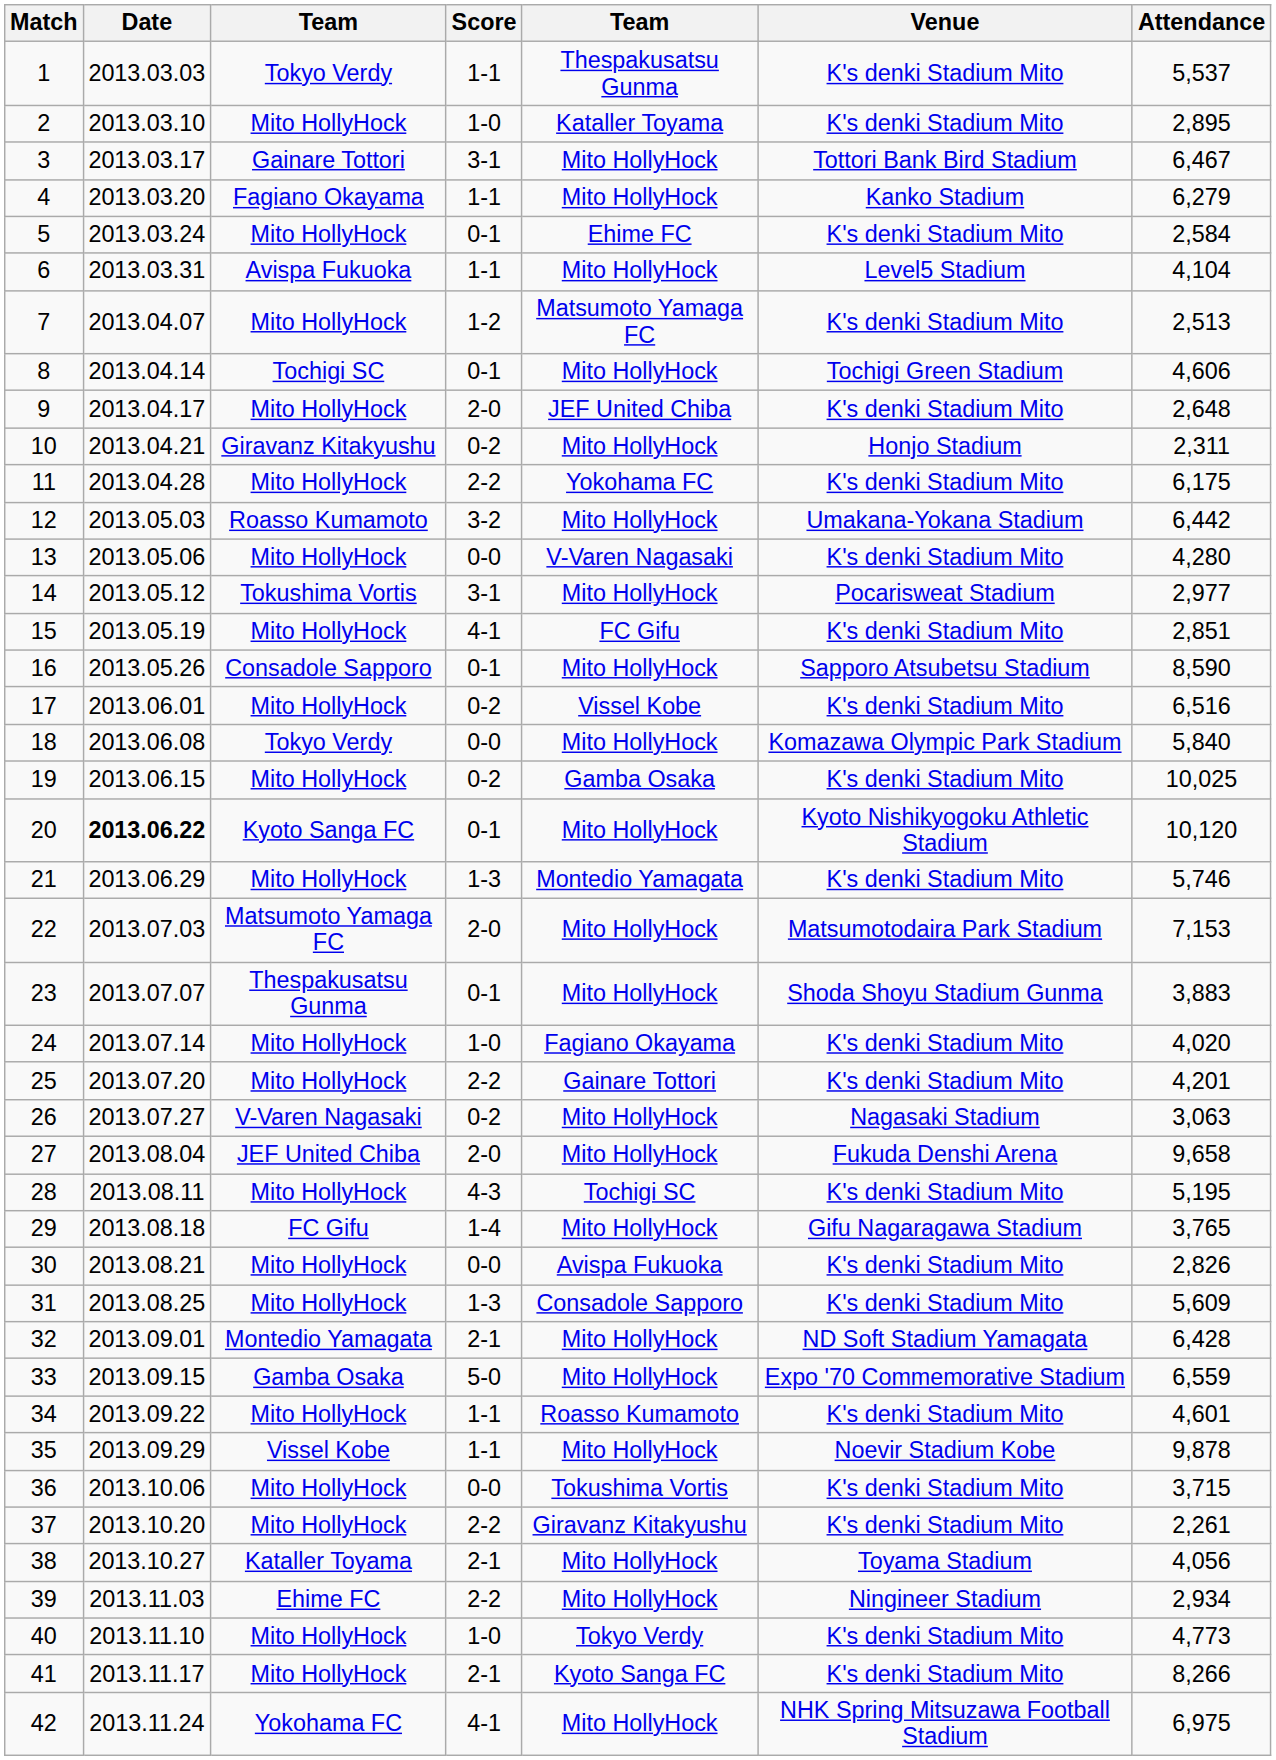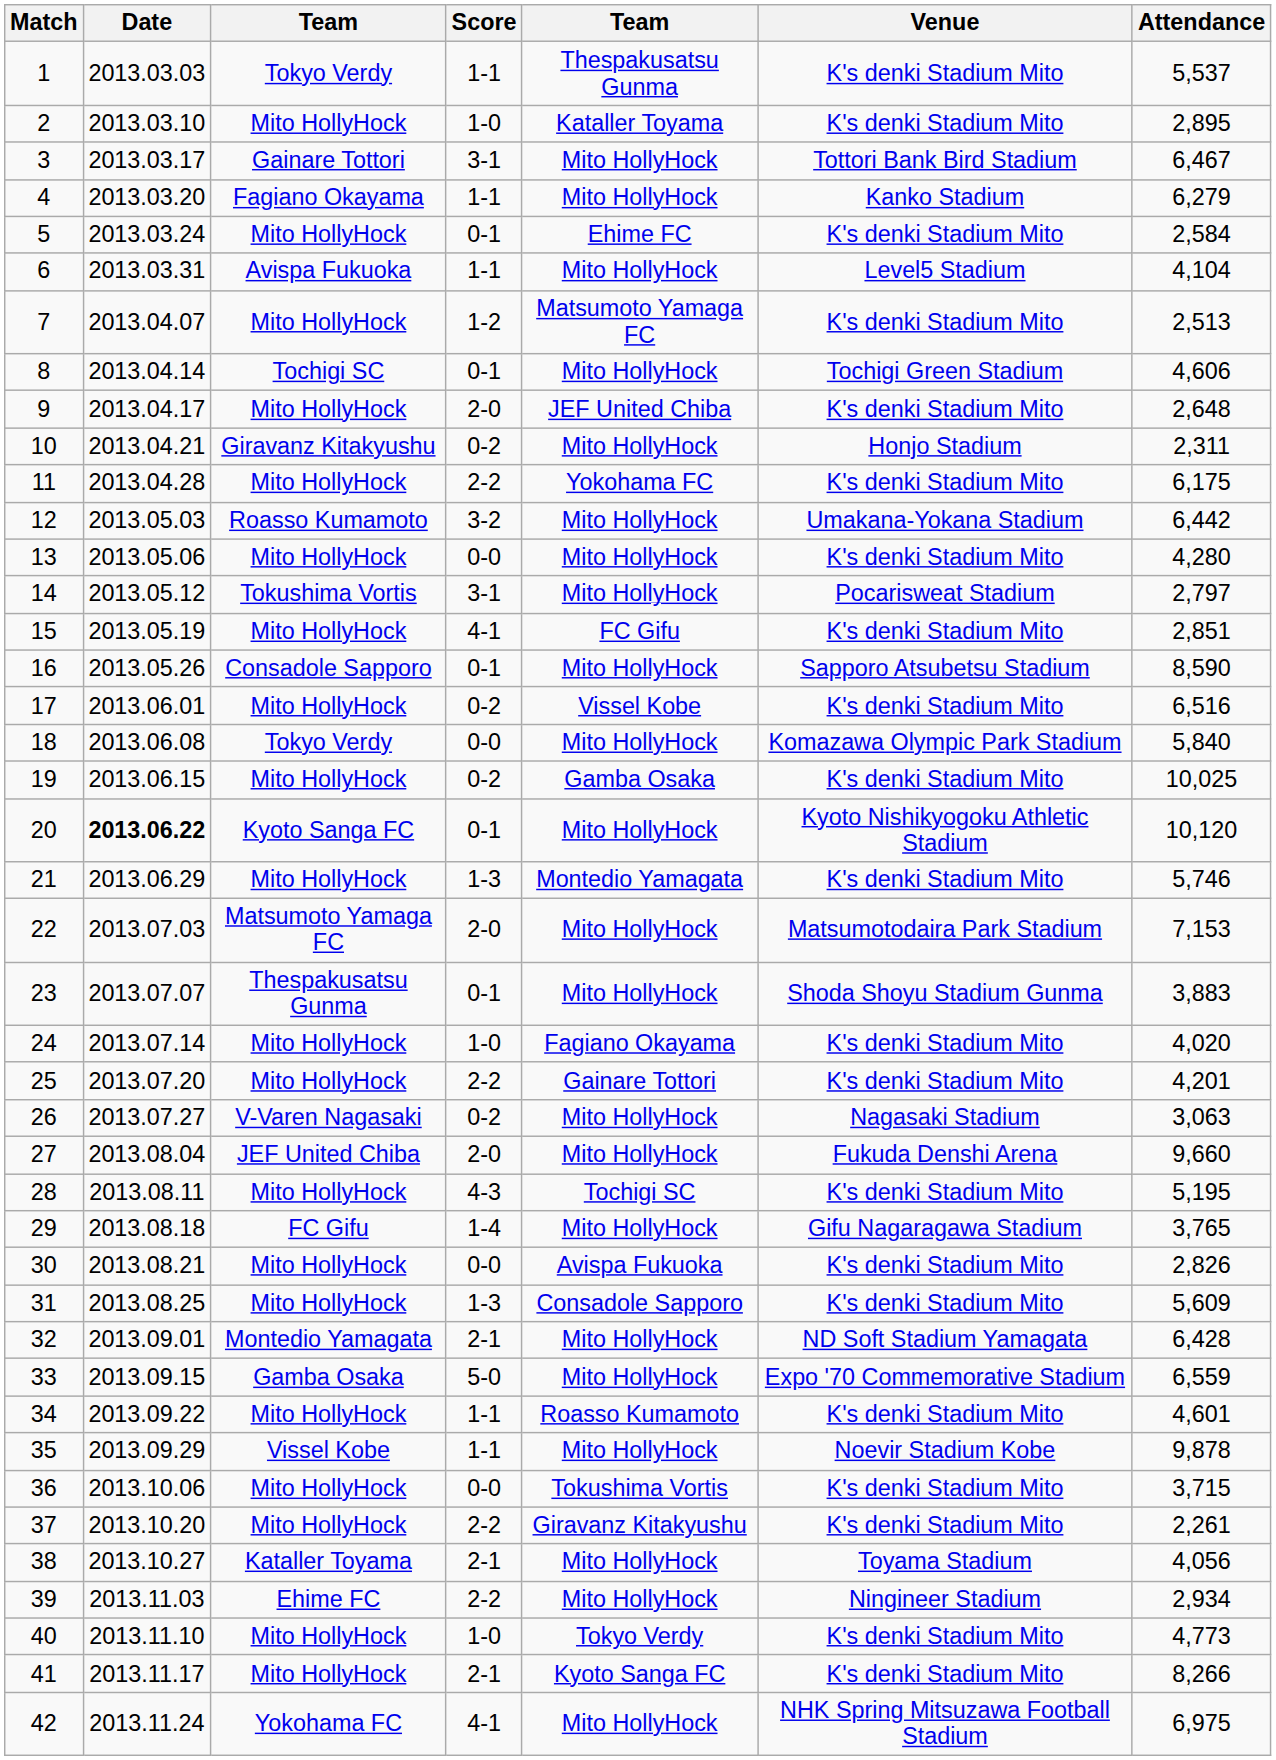13 | column 5: V-Varen Nagasaki -> Mito HollyHock
14 | Attendance: 2,977 -> 2,797
27 | Attendance: 9,658 -> 9,660
